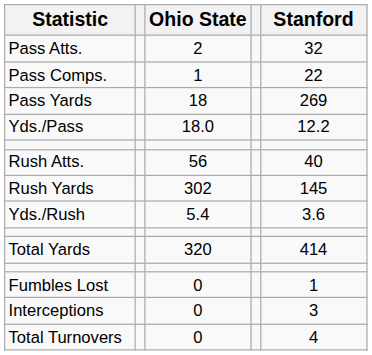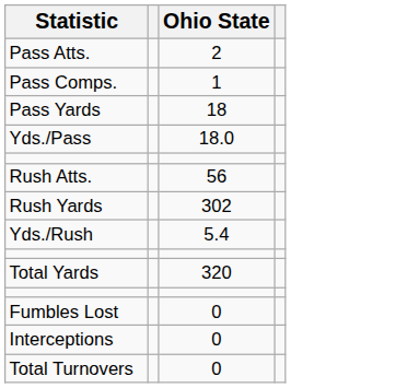- column: Stanford | 32 | 22 | 269 | 12.2 | 40 | 145 | 3.6 | 414 | 1 | 3 | 4
